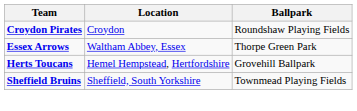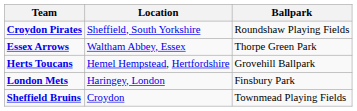Croydon Pirates | Location: Croydon -> Sheffield, South Yorkshire
+ row: London Mets | Haringey, London | Finsbury Park
Sheffield Bruins | Location: Sheffield, South Yorkshire -> Croydon
